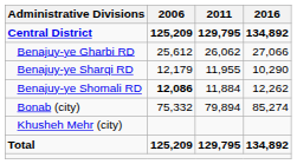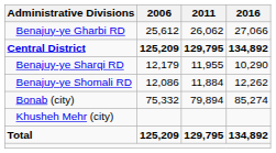rows swapped: Central District <-> Benajuy-ye Gharbi RD
Benajuy-ye Shomali RD | 2006: bold -> normal
